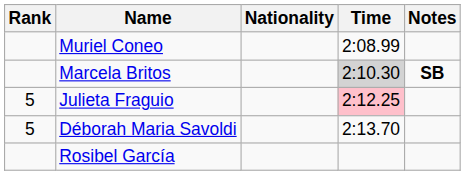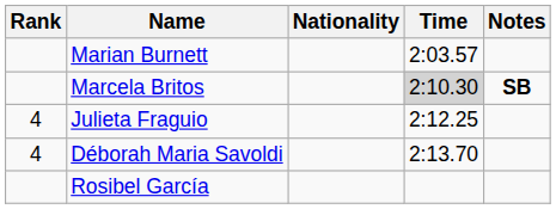+ row: Marian Burnett | 2:03.57
- row: Muriel Coneo | 2:08.99
Julieta Fraguio | Rank: 5 -> 4
Julieta Fraguio | Time: pink background -> no background
Déborah Maria Savoldi | Rank: 5 -> 4
